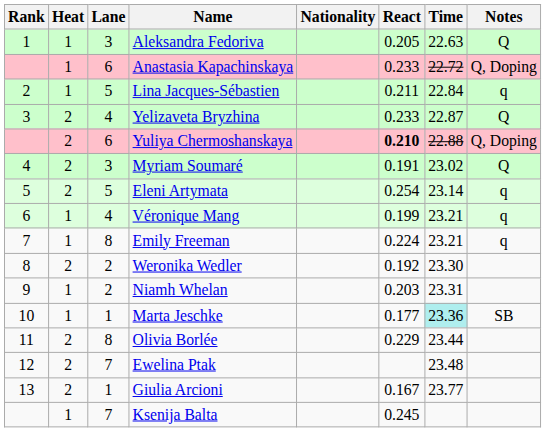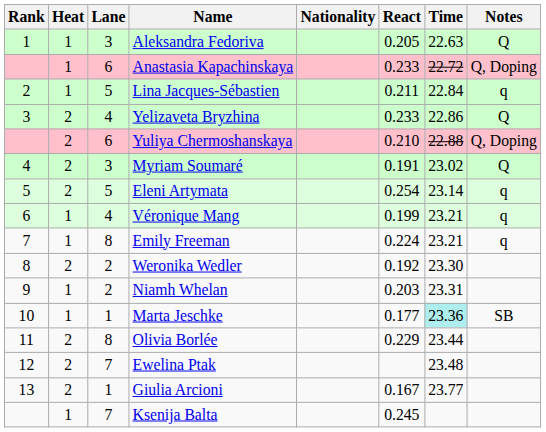Yelizaveta Bryzhina | Time: 22.87 -> 22.86
Yuliya Chermoshanskaya | React: bold -> normal
